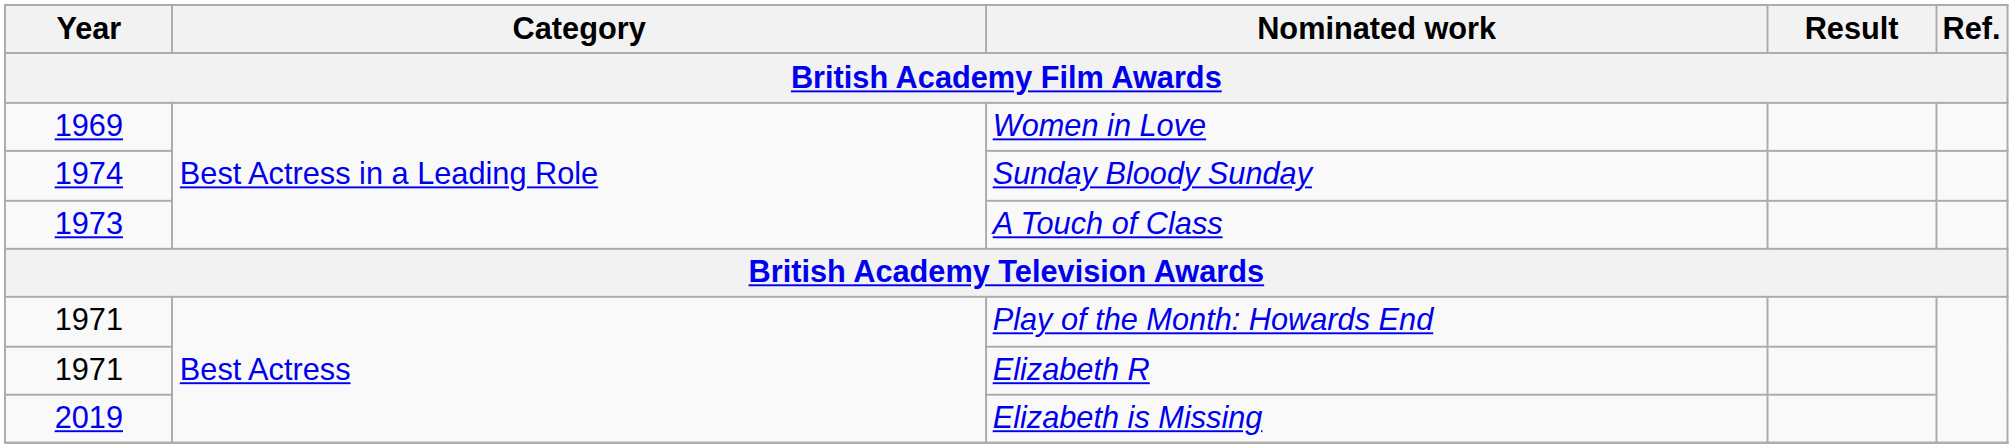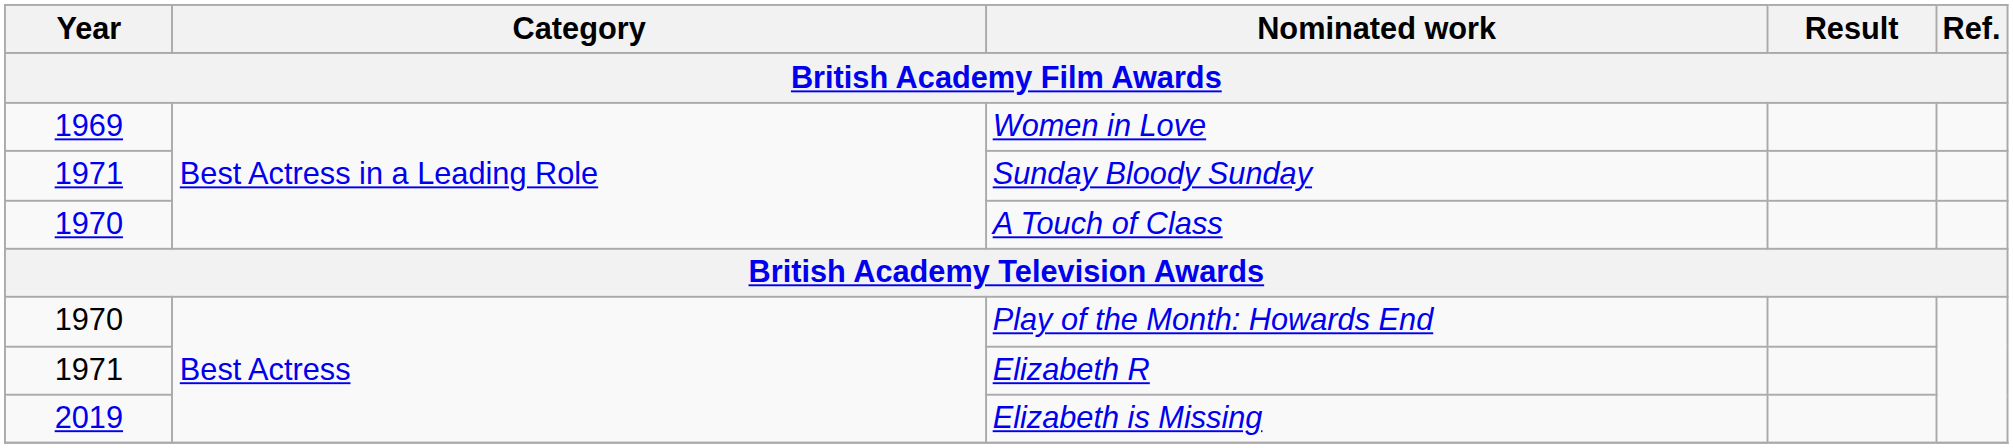Sunday Bloody Sunday | Year: 1974 -> 1971
A Touch of Class | Year: 1973 -> 1970
Play of the Month: Howards End | Year: 1971 -> 1970
